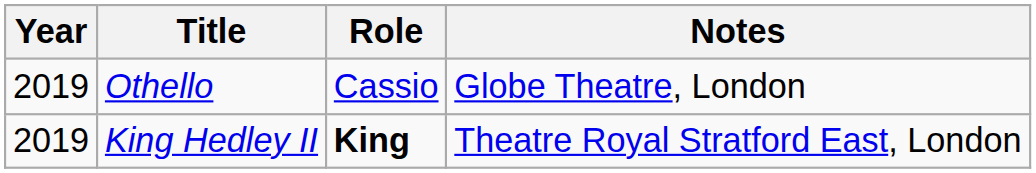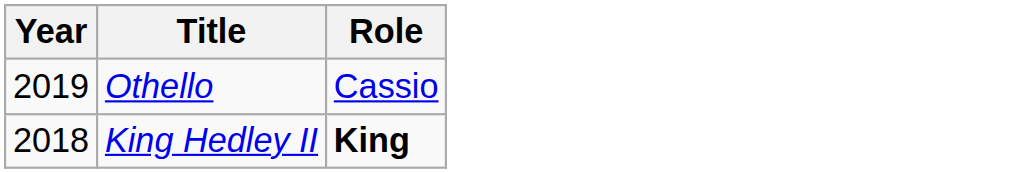- column: Notes | Globe Theatre, London | Theatre Royal Stratford East, London
King Hedley II | Year: 2019 -> 2018
